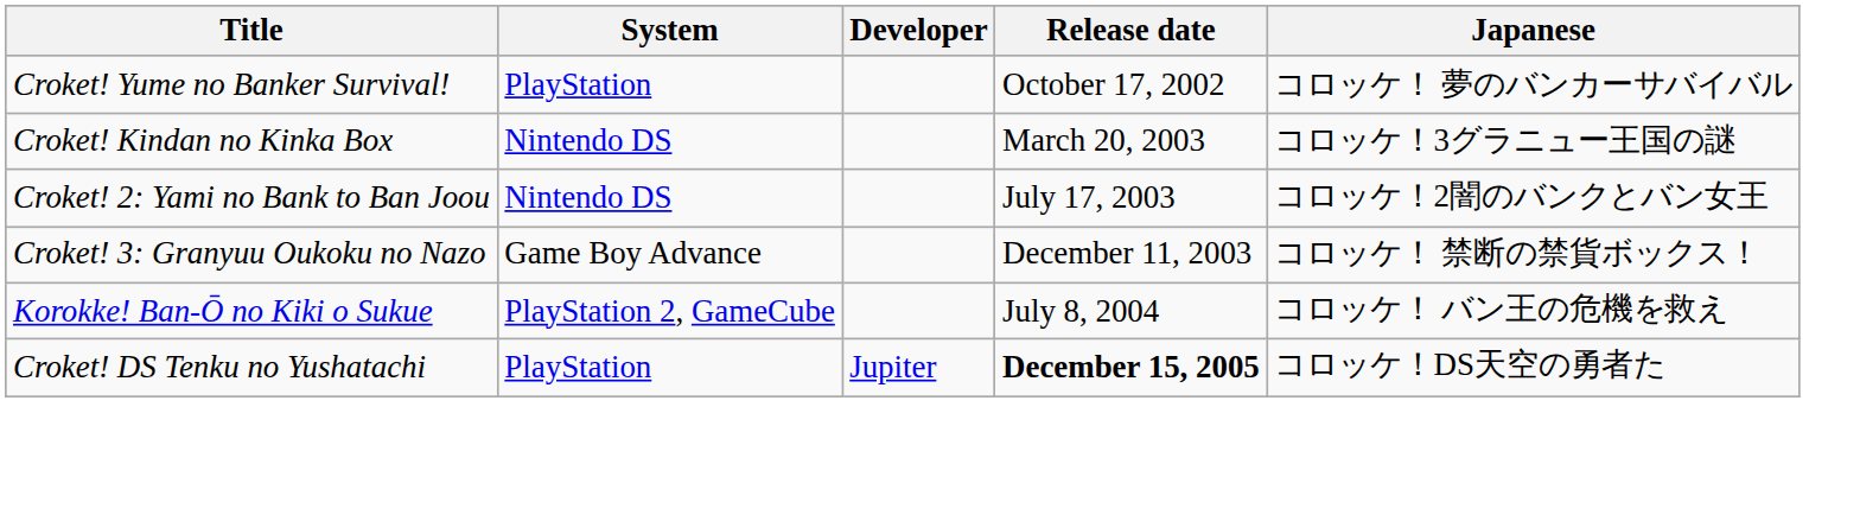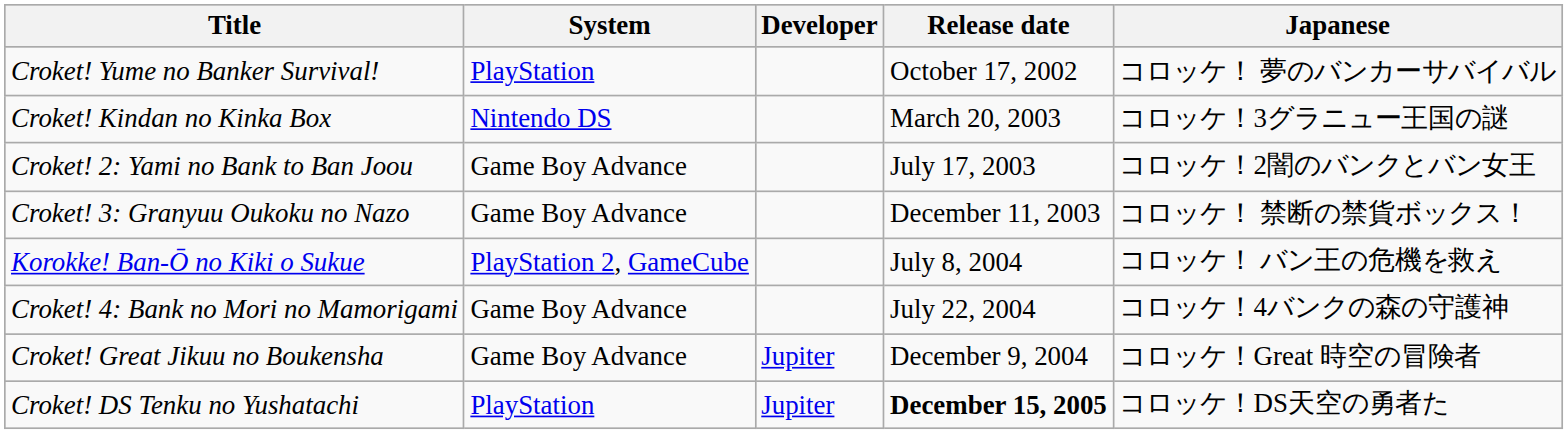Croket! 2: Yami no Bank to Ban Joou | System: Nintendo DS -> Game Boy Advance
+ row: Croket! 4: Bank no Mori no Mamorigami | Game Boy Advance | July 22, 2004 | コロッケ！4バンクの森の守護神
+ row: Croket! Great Jikuu no Boukensha | Game Boy Advance | Jupiter | December 9, 2004 | コロッケ！Great 時空の冒険者
